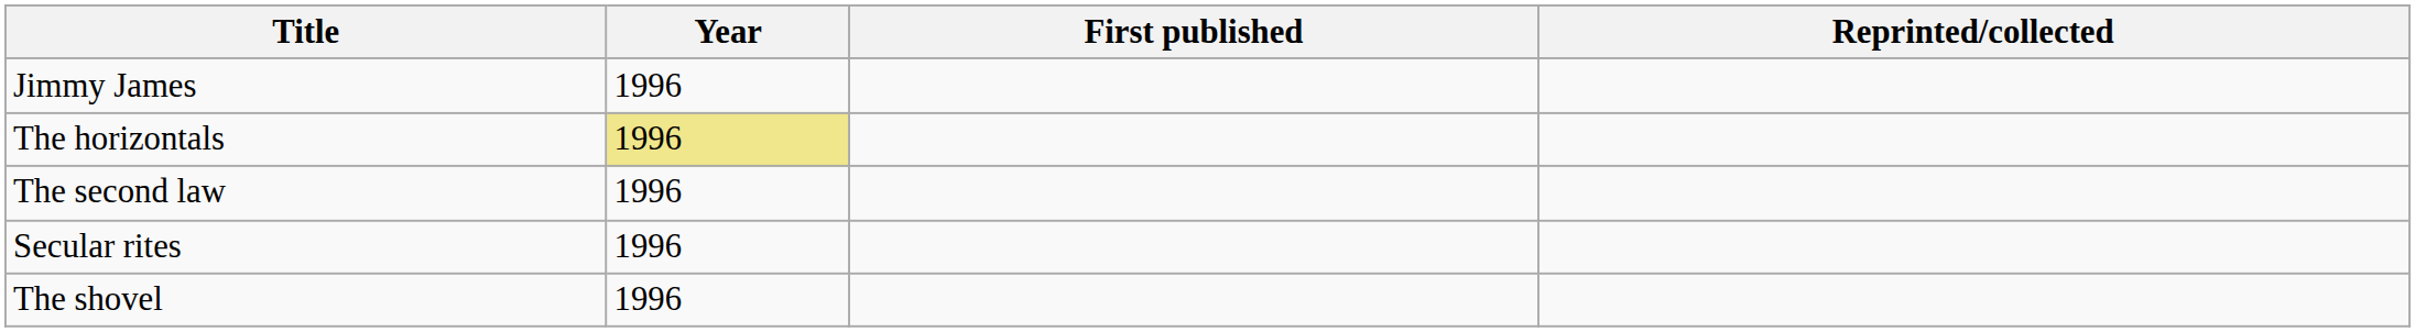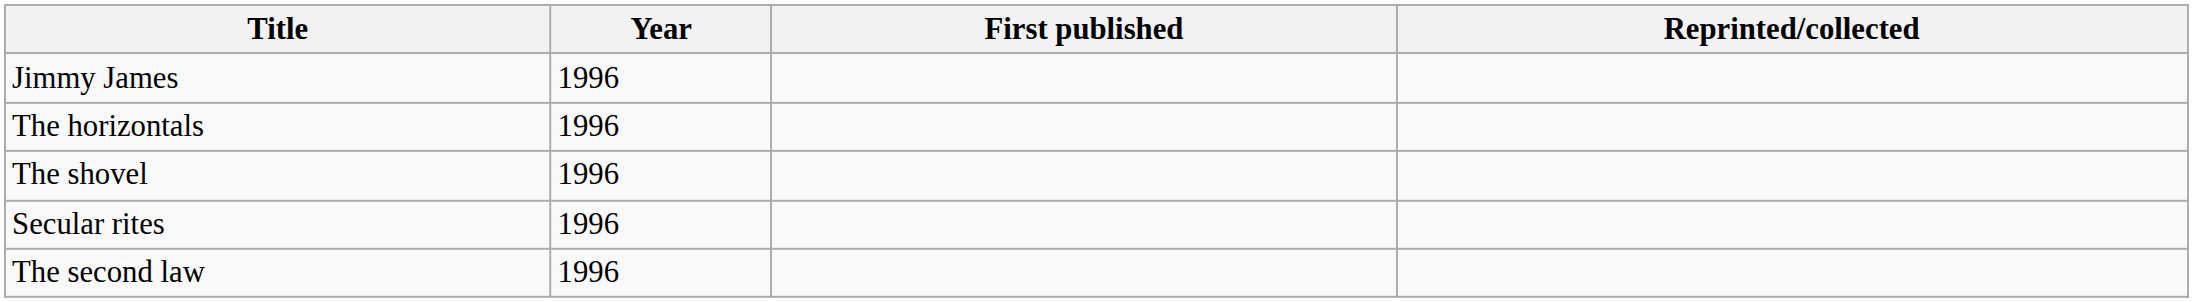The horizontals | Year: khaki background -> no background
rows swapped: The second law <-> The shovel
